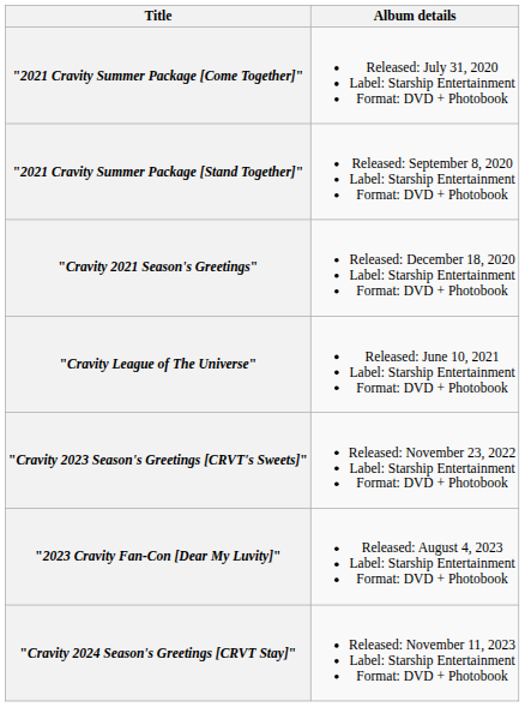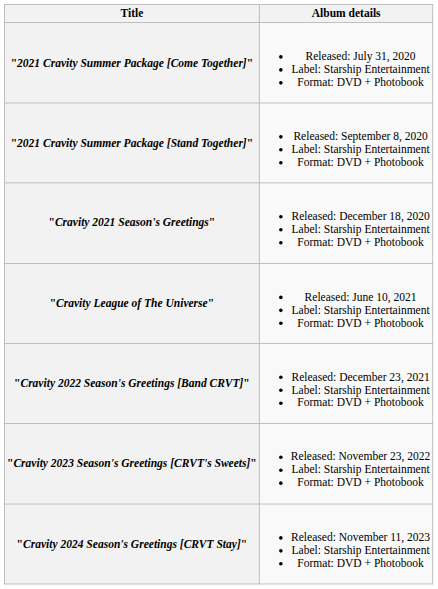+ row: "Cravity 2022 Season's Greetings [Band CRVT]" | Released: December 23, 2021 Label: Starship Entertainment Format: DVD + Photobook
- row: "2023 Cravity Fan-Con [Dear My Luvity]" | Released: August 4, 2023 Label: Starship Entertainment Format: DVD + Photobook
